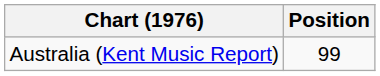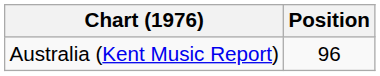Australia (Kent Music Report) | Position: 99 -> 96
